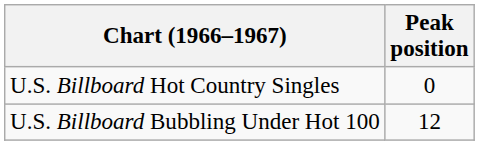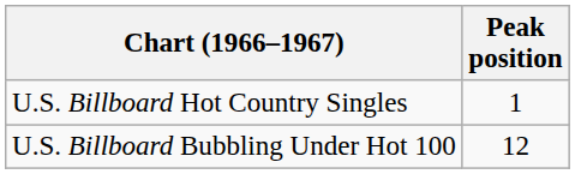U.S. Billboard Hot Country Singles | Peak position: 0 -> 1
